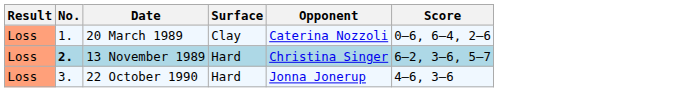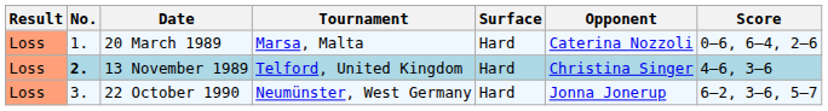+ column: Tournament | Marsa, Malta | Telford, United Kingdom | Neumünster, West Germany
20 March 1989 | Surface: Clay -> Hard
13 November 1989 | Score: 6–2, 3–6, 5–7 -> 4–6, 3–6
22 October 1990 | Score: 4–6, 3–6 -> 6–2, 3–6, 5–7
